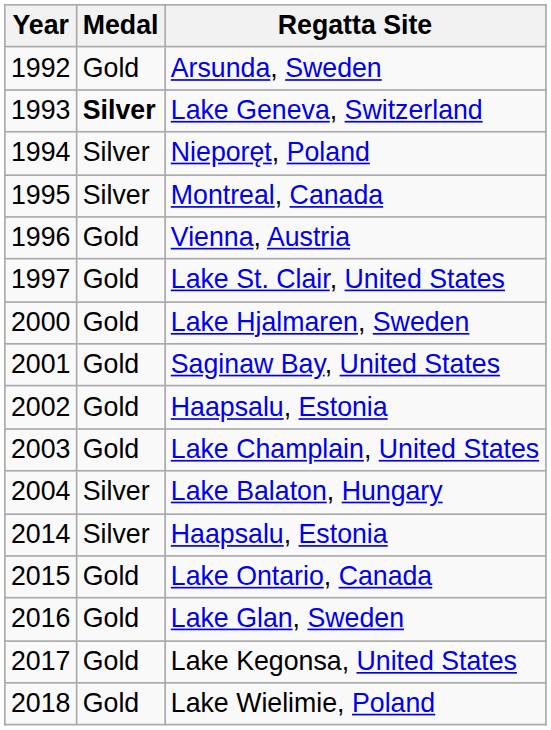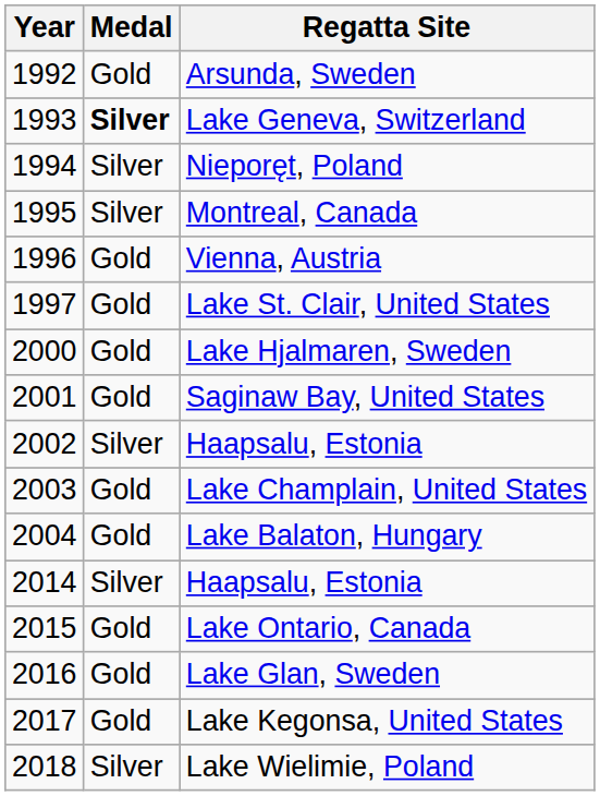2002 / Haapsalu, Estonia | Medal: Gold -> Silver
Lake Balaton, Hungary | Medal: Silver -> Gold
Lake Wielimie, Poland | Medal: Gold -> Silver
